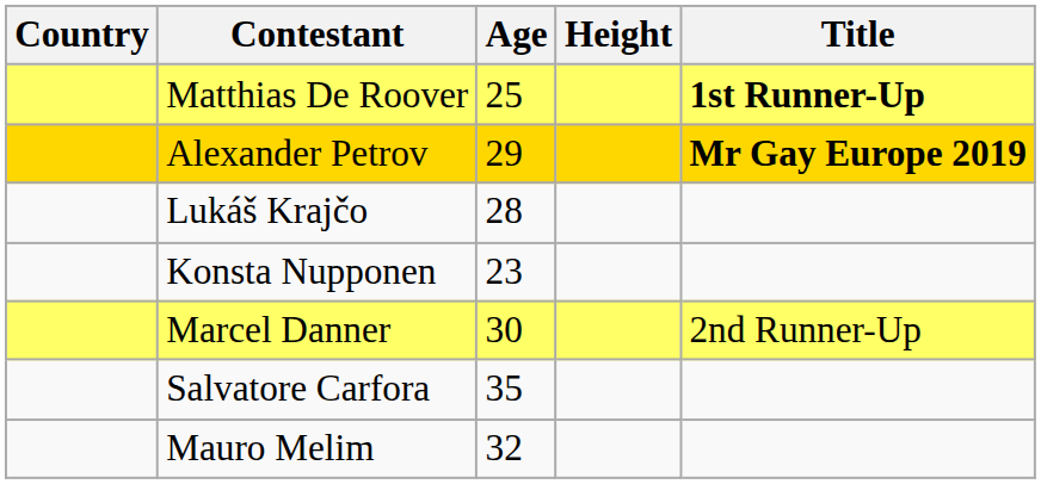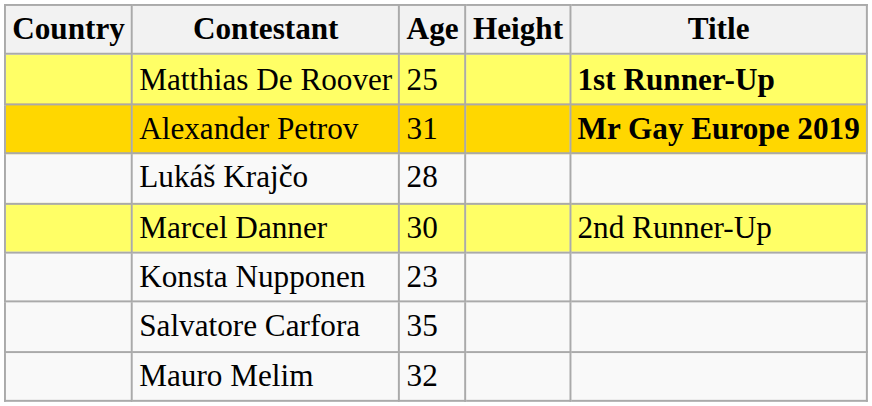Alexander Petrov | Age: 29 -> 31
rows swapped: Konsta Nupponen <-> Marcel Danner
